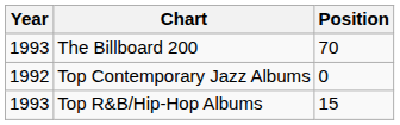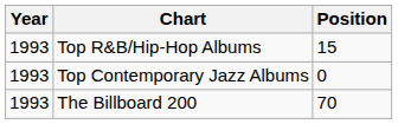rows swapped: The Billboard 200 <-> Top R&B/Hip-Hop Albums
Top Contemporary Jazz Albums | Year: 1992 -> 1993
